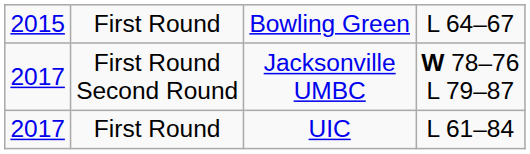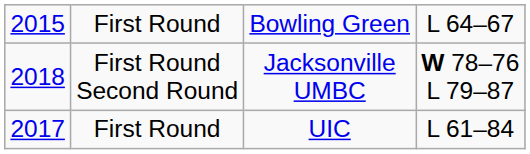First Round Second Round | column 1: 2017 -> 2018
